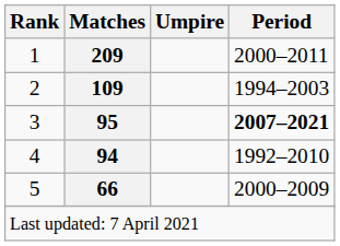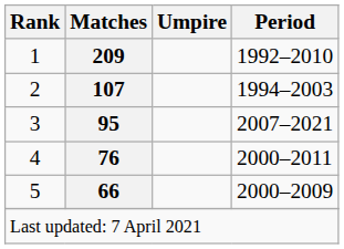1 | Period: 2000–2011 -> 1992–2010
2 | Matches: 109 -> 107
3 | Period: bold -> normal
4 | Matches: 94 -> 76
4 | Period: 1992–2010 -> 2000–2011
